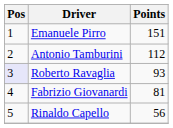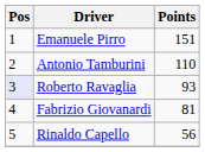Antonio Tamburini | Points: 112 -> 110
